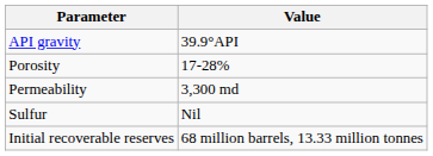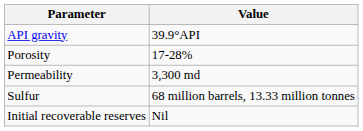Sulfur | Value: Nil -> 68 million barrels, 13.33 million tonnes
Initial recoverable reserves | Value: 68 million barrels, 13.33 million tonnes -> Nil
